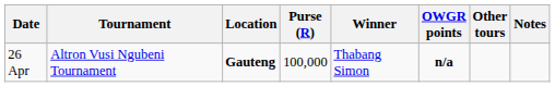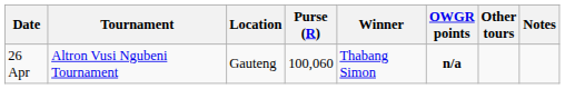26 Apr | Location: bold -> normal
26 Apr | Purse (R): 100,000 -> 100,060
